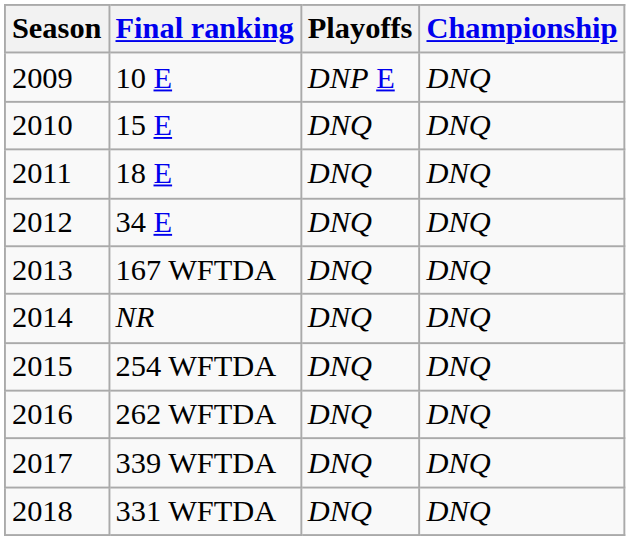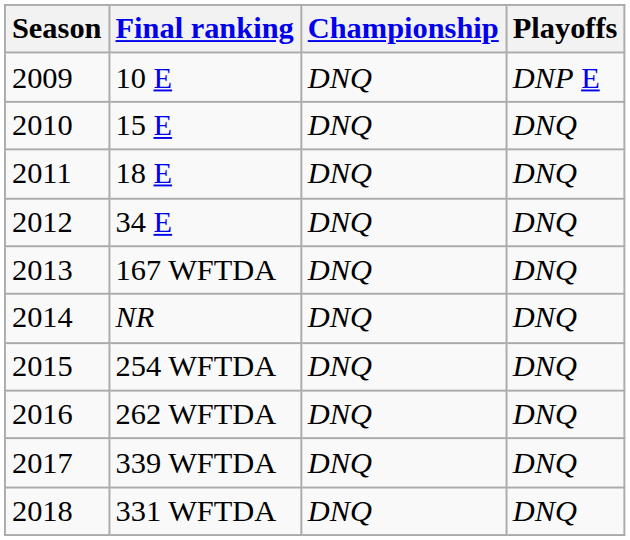columns swapped: Playoffs <-> Championship
